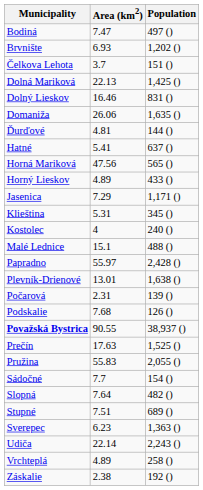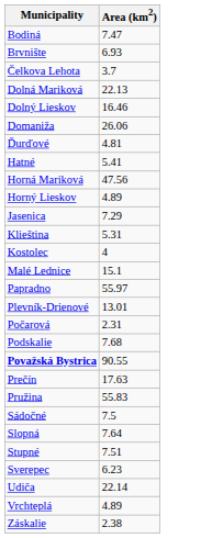- column: Population | 497 () | 1,202 () | 151 () | 1,425 () | 831 () | 1,635 () | 144 () | 637 () | 565 () | 433 () | 1,171 () | 345 () | 240 () | 488 () | 2,428 () | 1,638 () | 139 () | 126 () | 38,937 () | 1,525 () | 2,055 () | 154 () | 482 () | 689 () | 1,363 () | 2,243 () | 258 () | 192 ()
Sádočné | Area (km2): 7.7 -> 7.5
